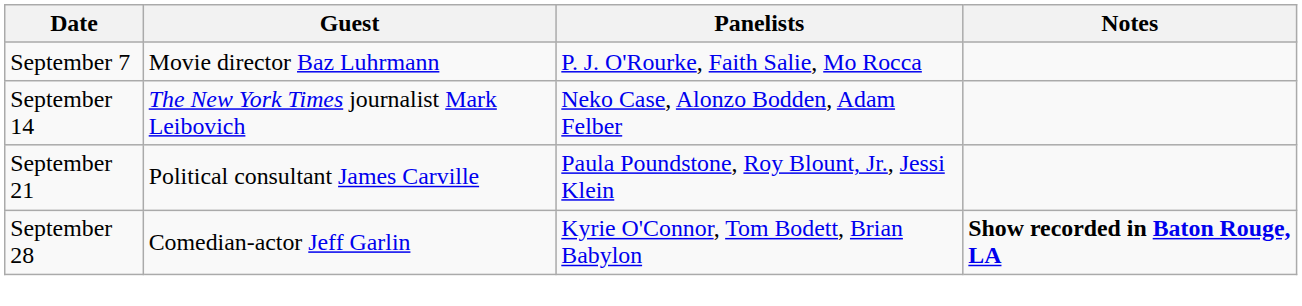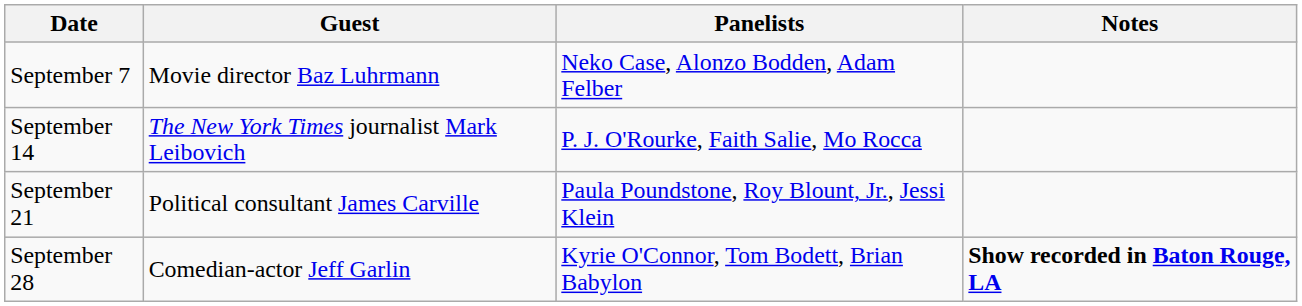September 7 | Panelists: P. J. O'Rourke, Faith Salie, Mo Rocca -> Neko Case, Alonzo Bodden, Adam Felber
September 14 | Panelists: Neko Case, Alonzo Bodden, Adam Felber -> P. J. O'Rourke, Faith Salie, Mo Rocca
